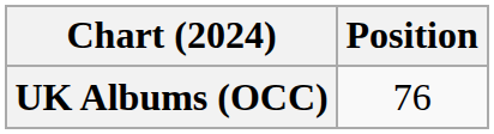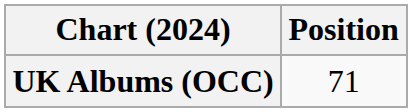UK Albums (OCC) | Position: 76 -> 71
